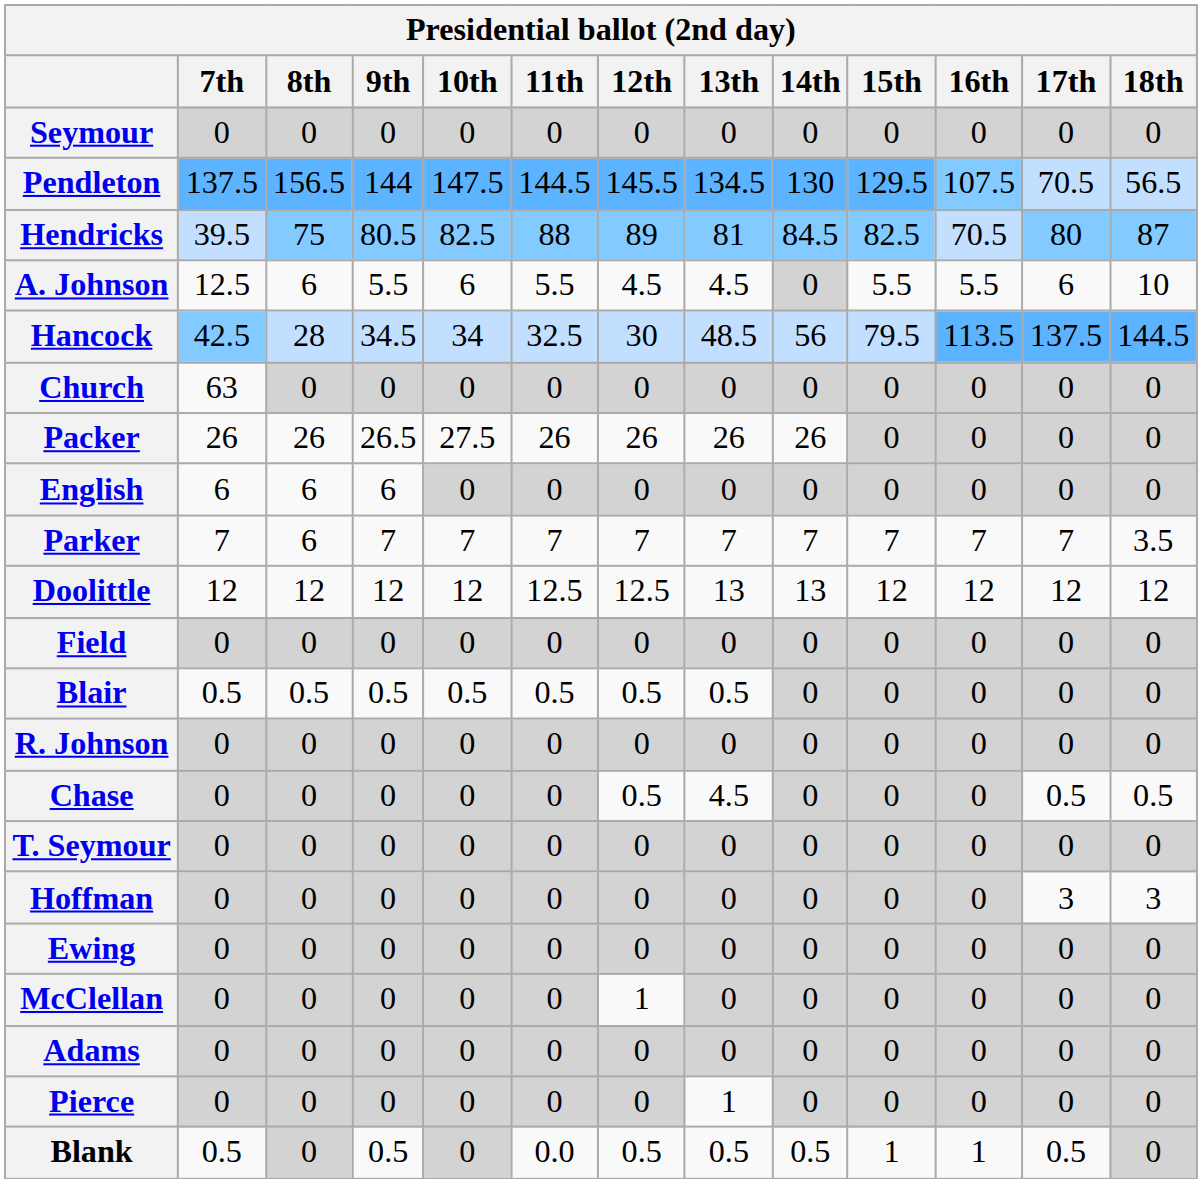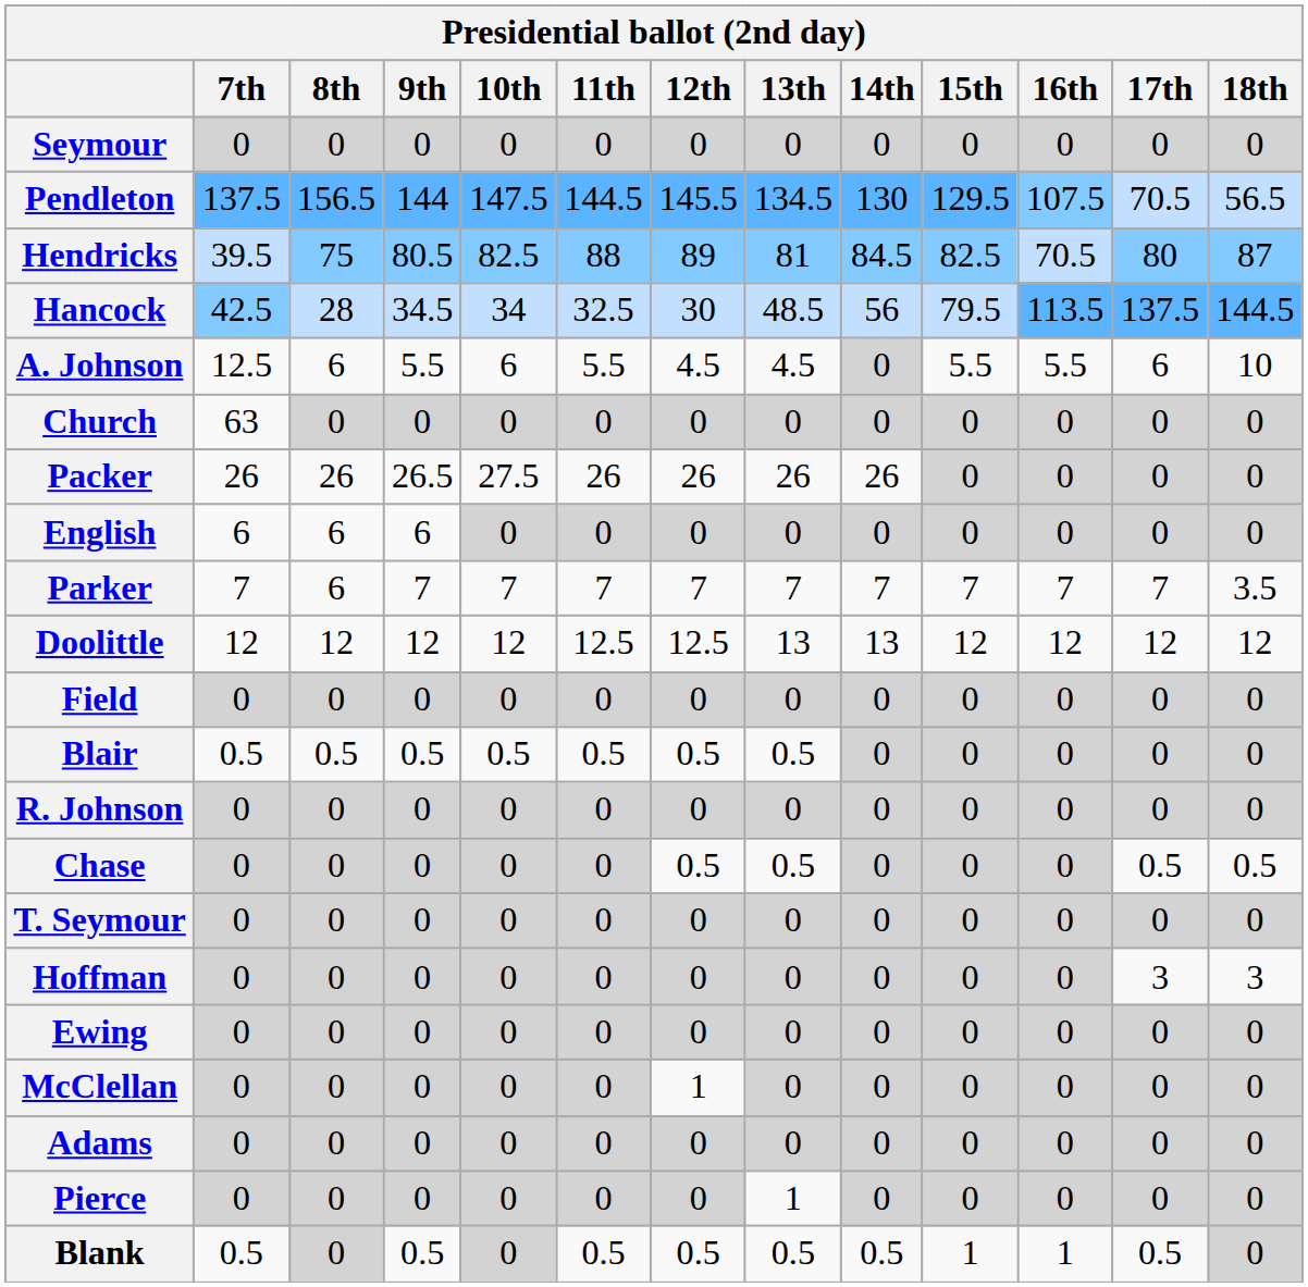rows swapped: Hancock <-> A. Johnson
Chase | 13th: 4.5 -> 0.5
Blank | 11th: 0.0 -> 0.5
